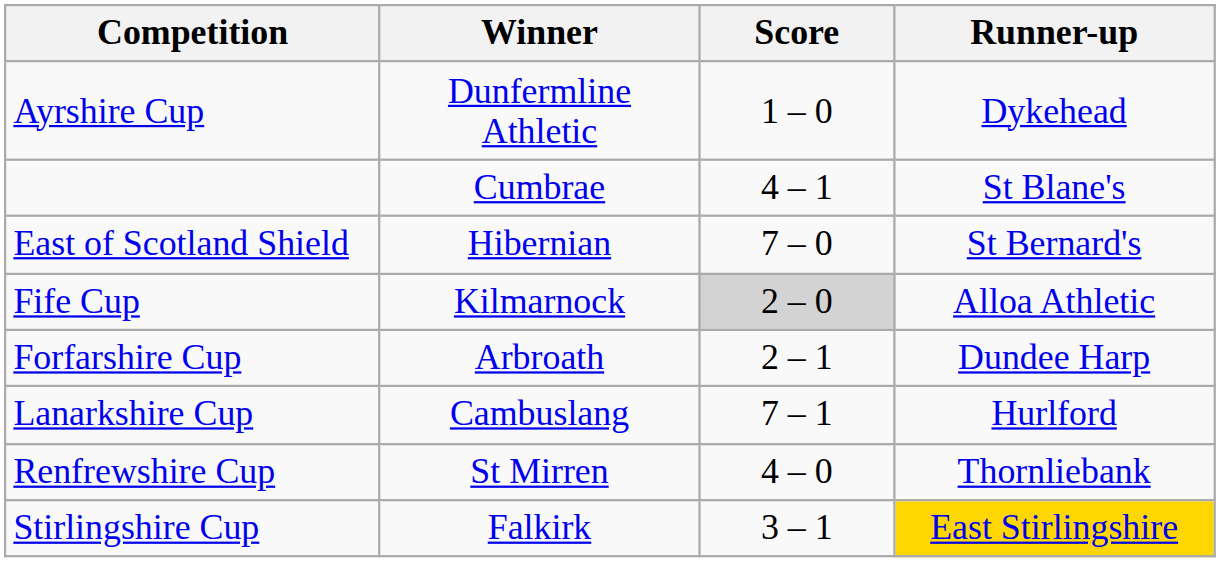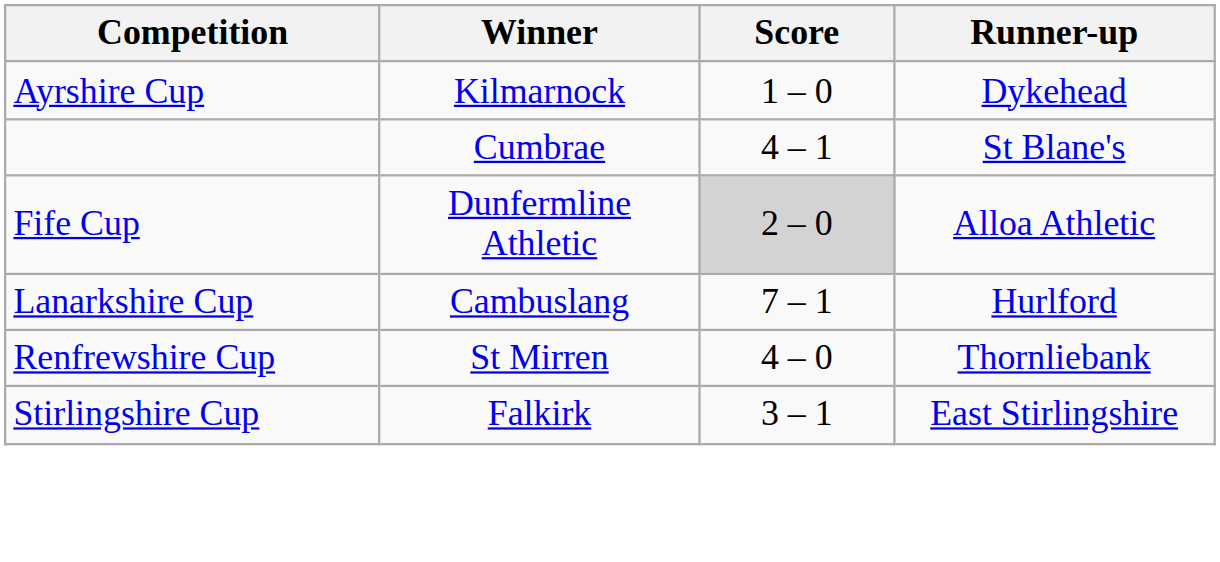Ayrshire Cup | Winner: Dunfermline Athletic -> Kilmarnock
- row: East of Scotland Shield | Hibernian | 7 – 0 | St Bernard's
Fife Cup | Winner: Kilmarnock -> Dunfermline Athletic
- row: Forfarshire Cup | Arbroath | 2 – 1 | Dundee Harp
Stirlingshire Cup | Runner-up: gold background -> no background
